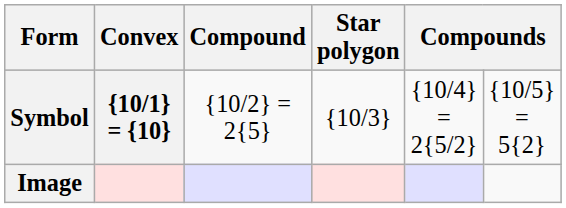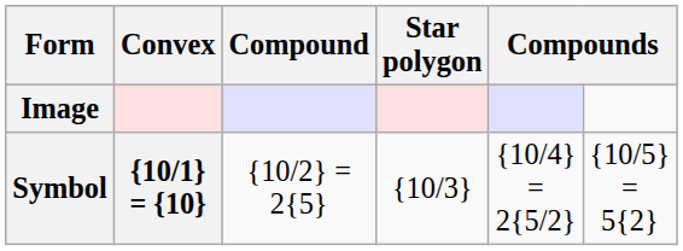rows swapped: Image <-> Symbol
